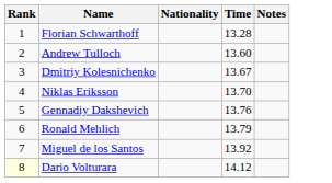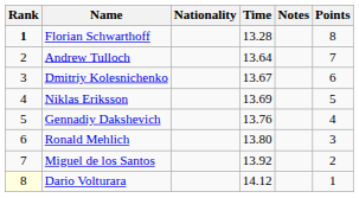+ column: Points | 8 | 7 | 6 | 5 | 4 | 3 | 2 | 1
Florian Schwarthoff | Rank: normal -> bold
Andrew Tulloch | Time: 13.60 -> 13.64
Niklas Eriksson | Time: 13.70 -> 13.69
Ronald Mehlich | Time: 13.79 -> 13.80
